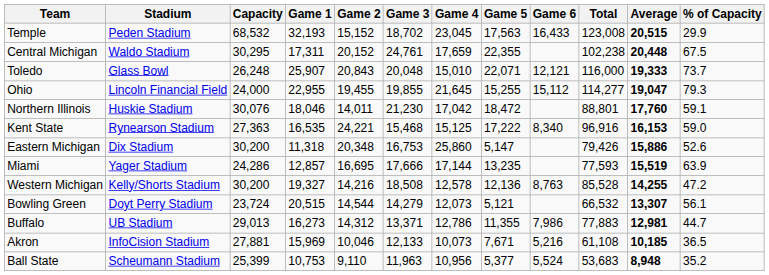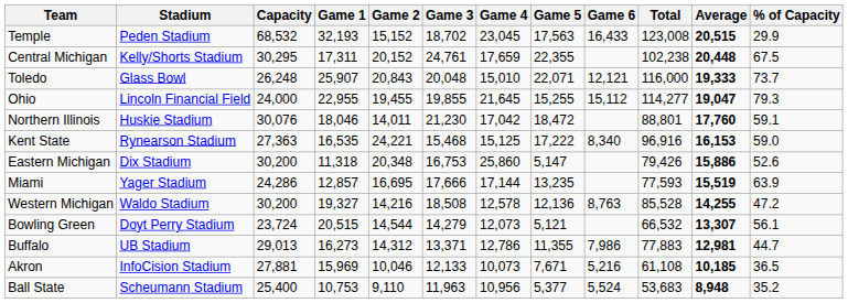Central Michigan | Stadium: Waldo Stadium -> Kelly/Shorts Stadium
Western Michigan | Stadium: Kelly/Shorts Stadium -> Waldo Stadium
Ball State | Capacity: 25,399 -> 25,400
